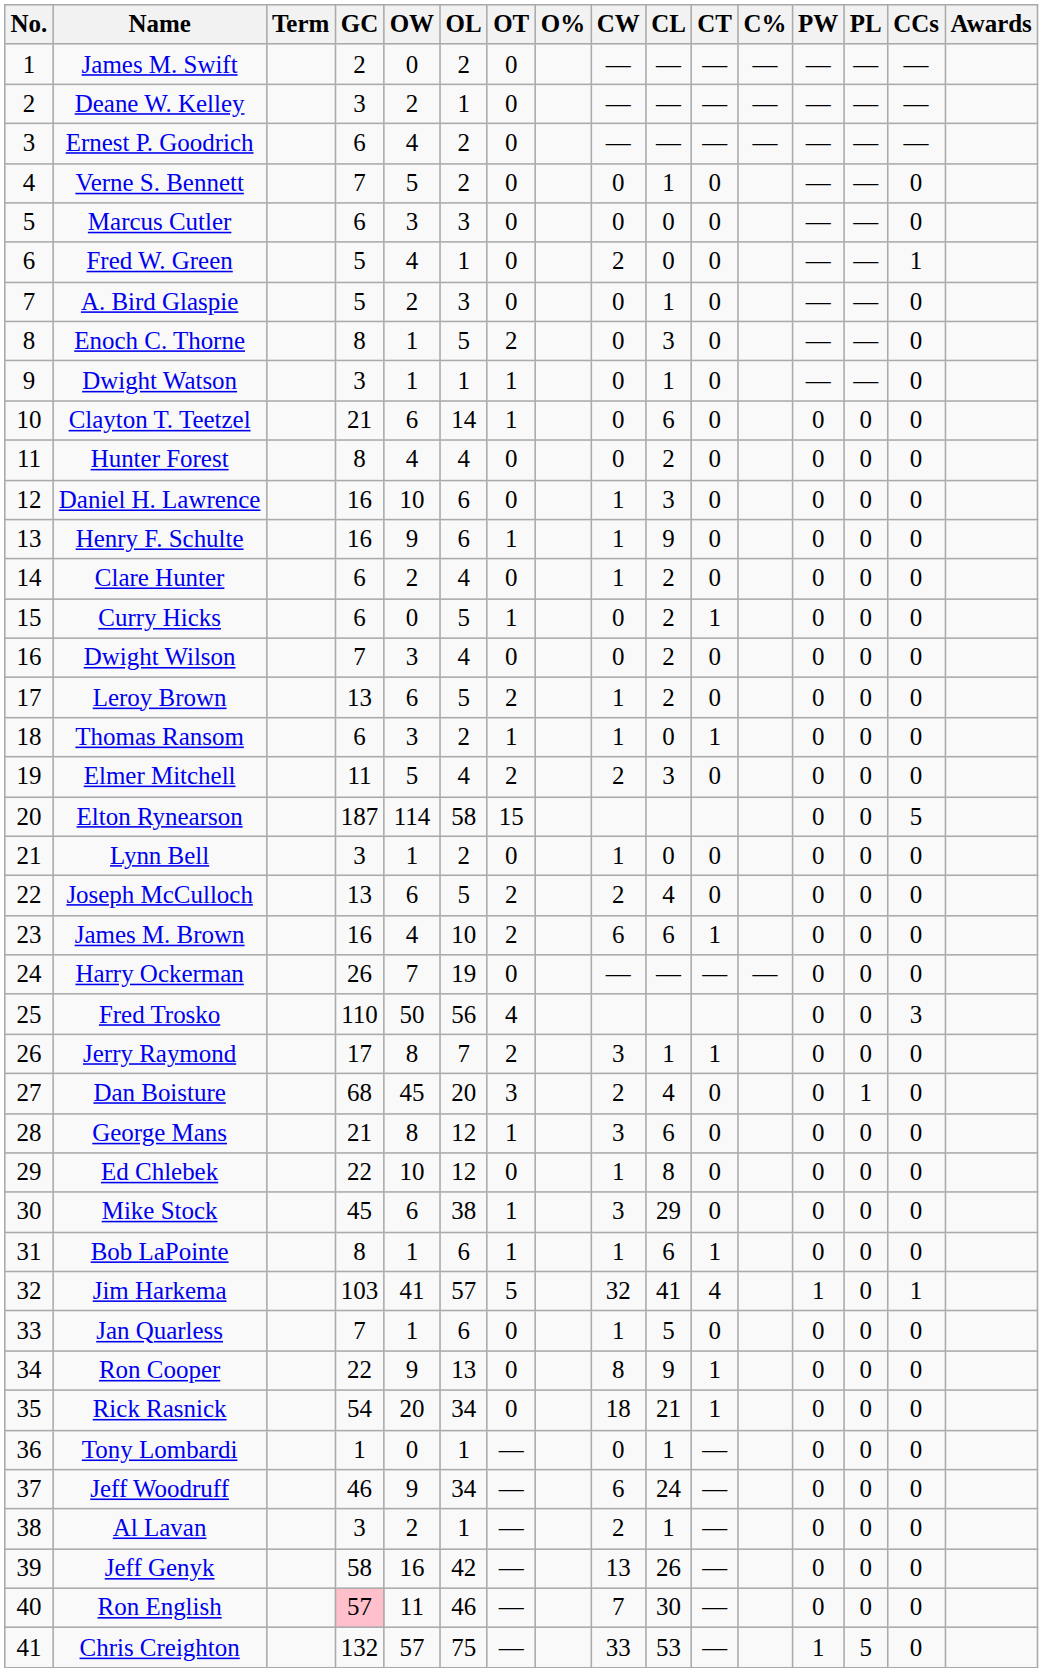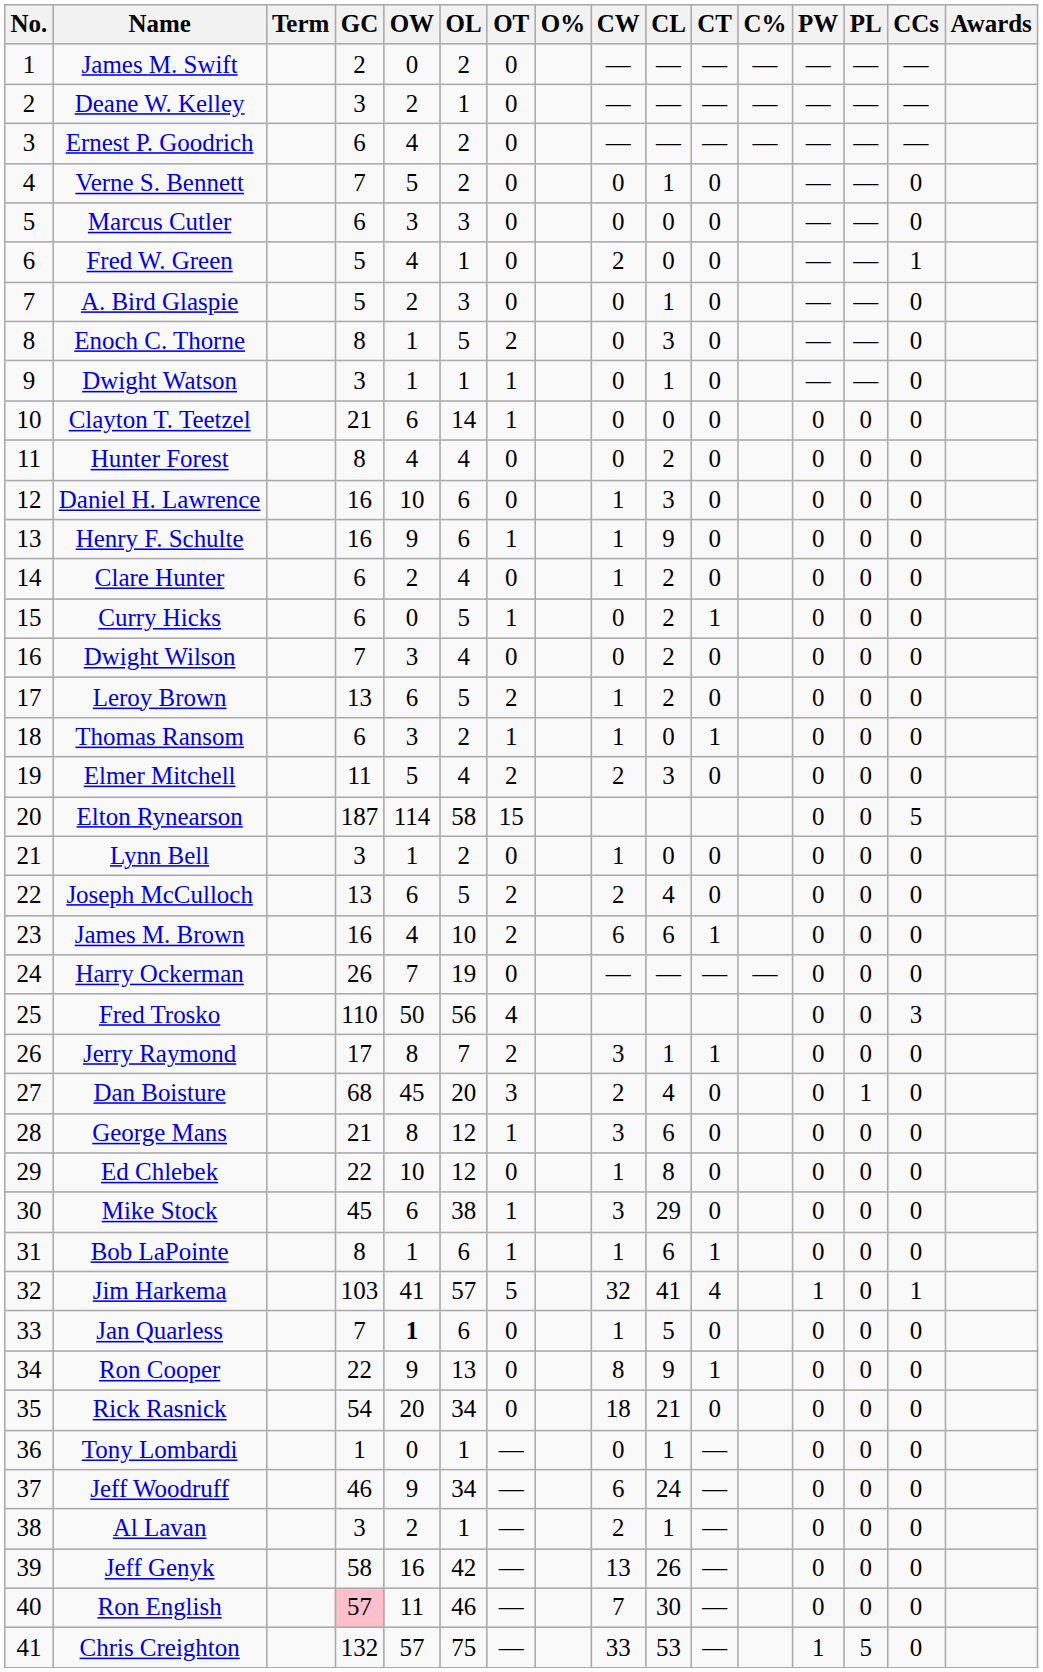Clayton T. Teetzel | CL: 6 -> 0
Jan Quarless | OW: normal -> bold
Rick Rasnick | CT: 1 -> 0
